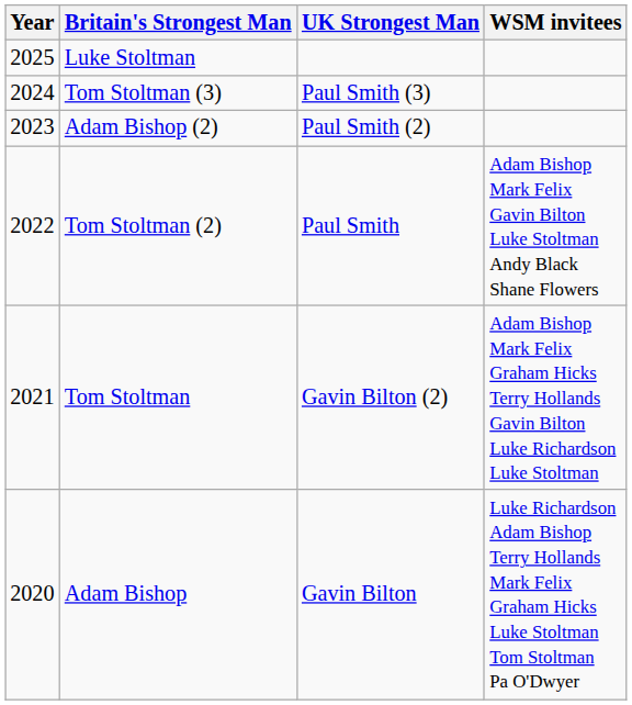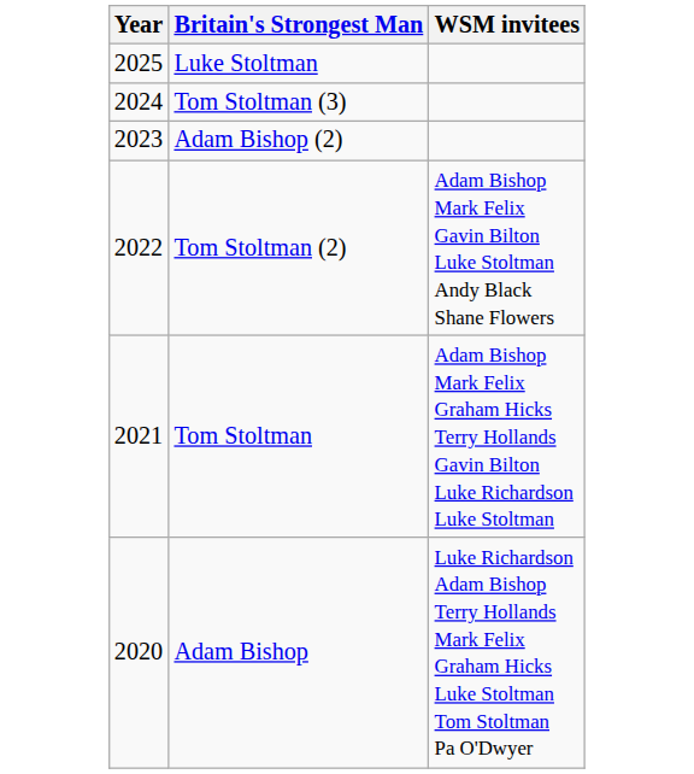- column: UK Strongest Man | Paul Smith (3) | Paul Smith (2) | Paul Smith | Gavin Bilton (2) | Gavin Bilton
